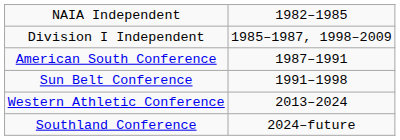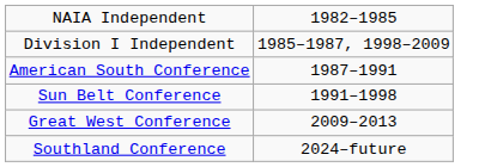+ row: Great West Conference | 2009–2013
- row: Western Athletic Conference | 2013–2024
